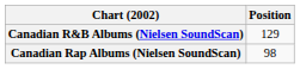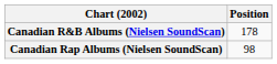Canadian R&B Albums (Nielsen SoundScan) | Position: 129 -> 178
